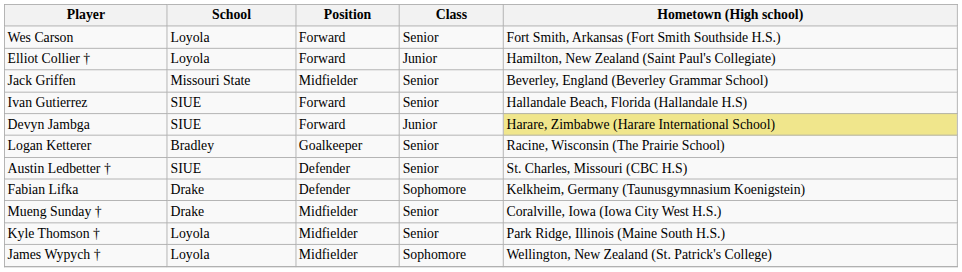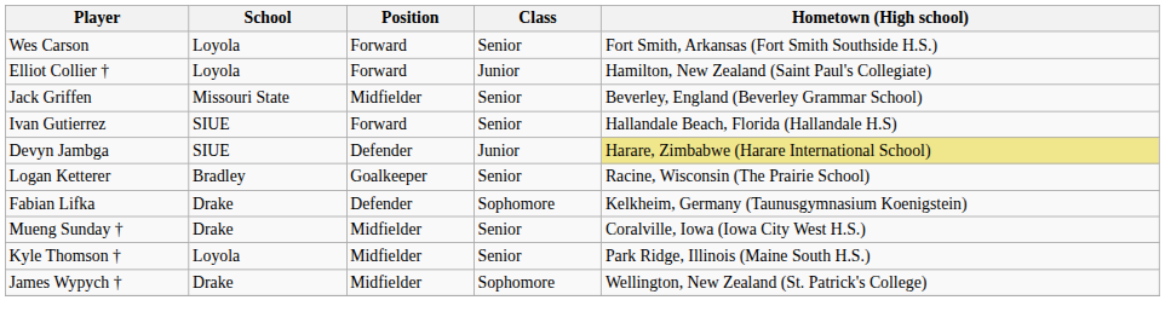Devyn Jambga | Position: Forward -> Defender
- row: Austin Ledbetter † | SIUE | Defender | Senior | St. Charles, Missouri (CBC H.S)
James Wypych † | School: Loyola -> Drake
